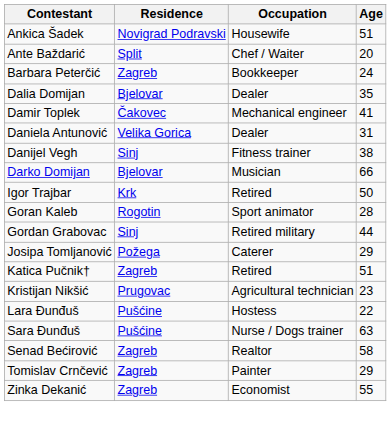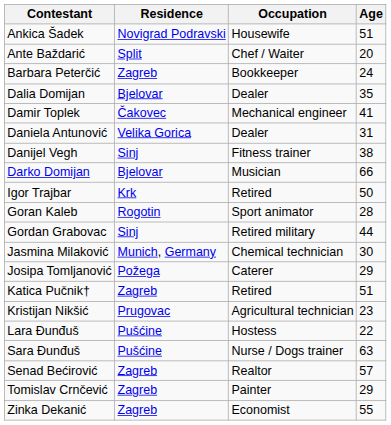+ row: Jasmina Milaković | Munich, Germany | Chemical technician | 30
Senad Bećirović | Age: 58 -> 57
